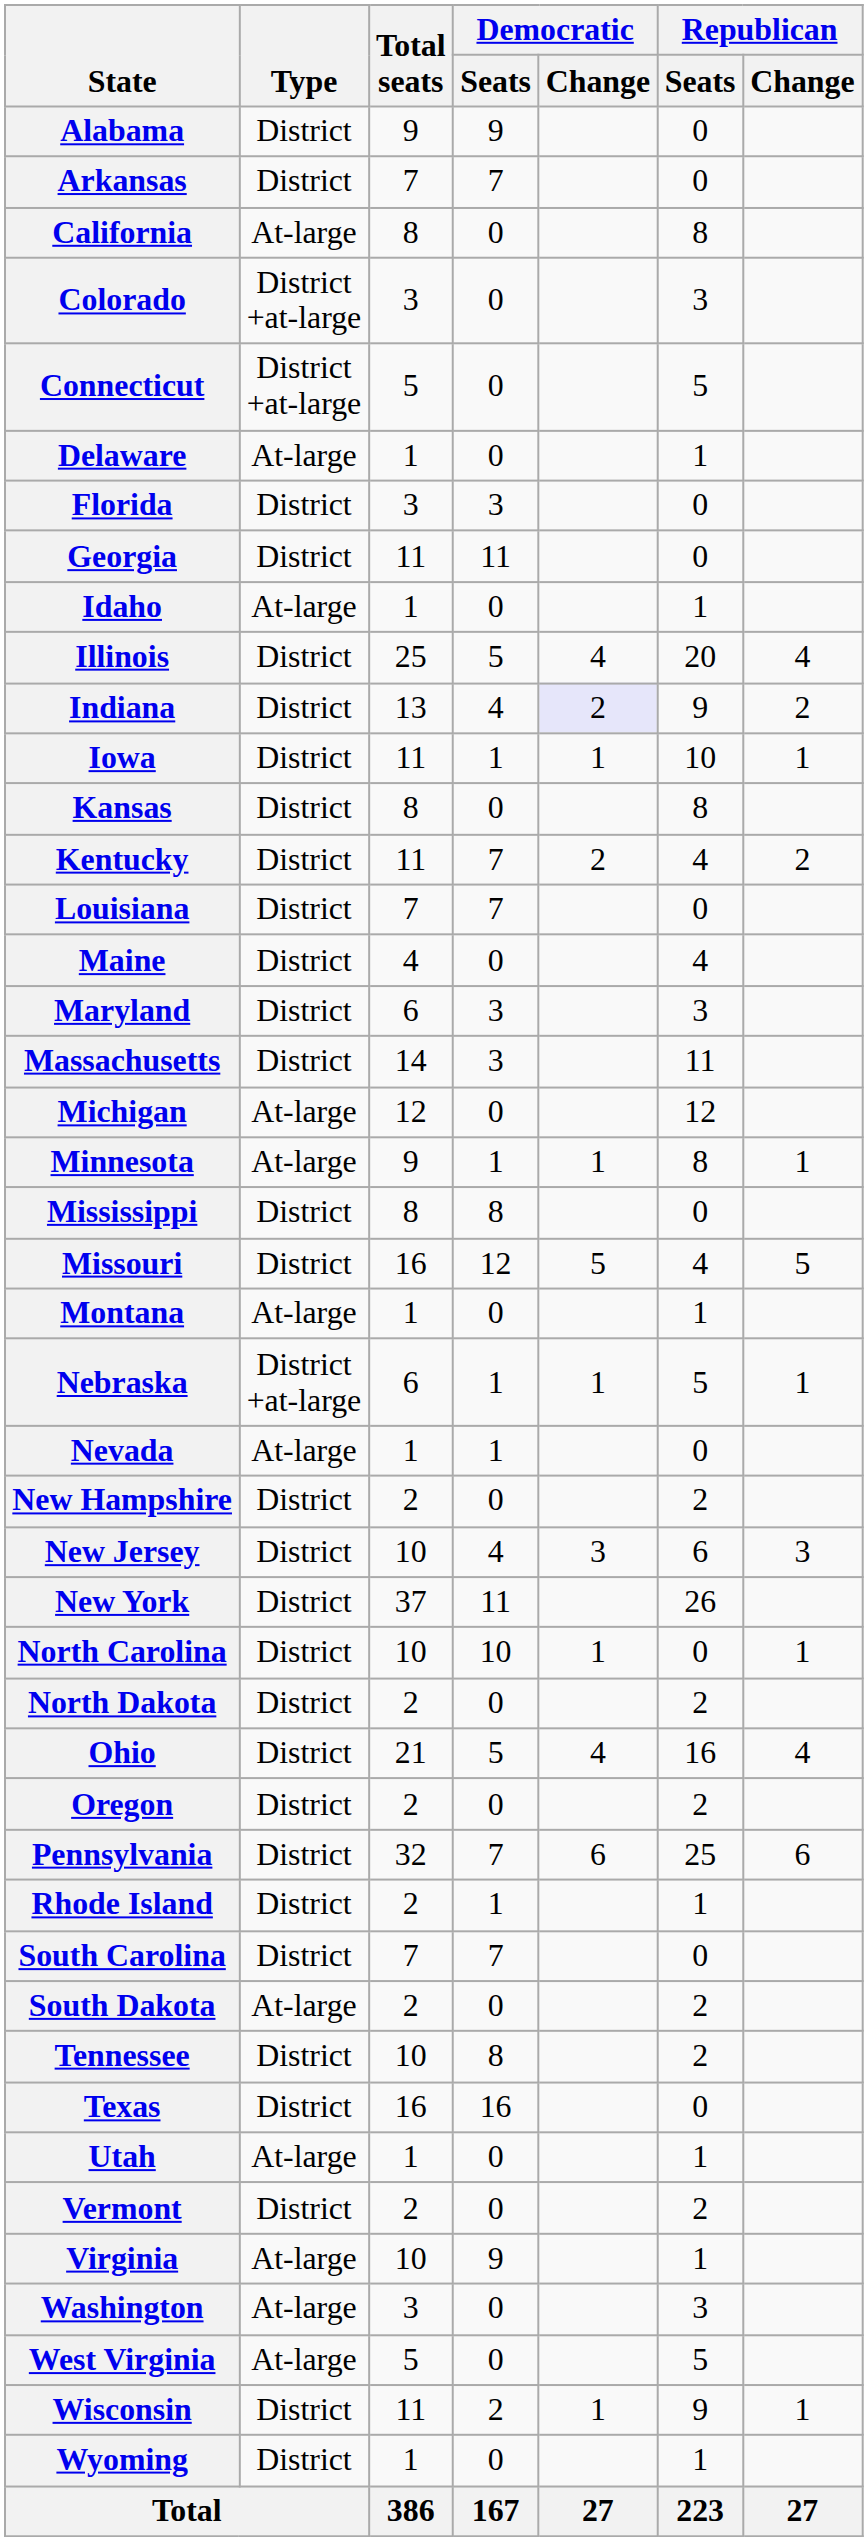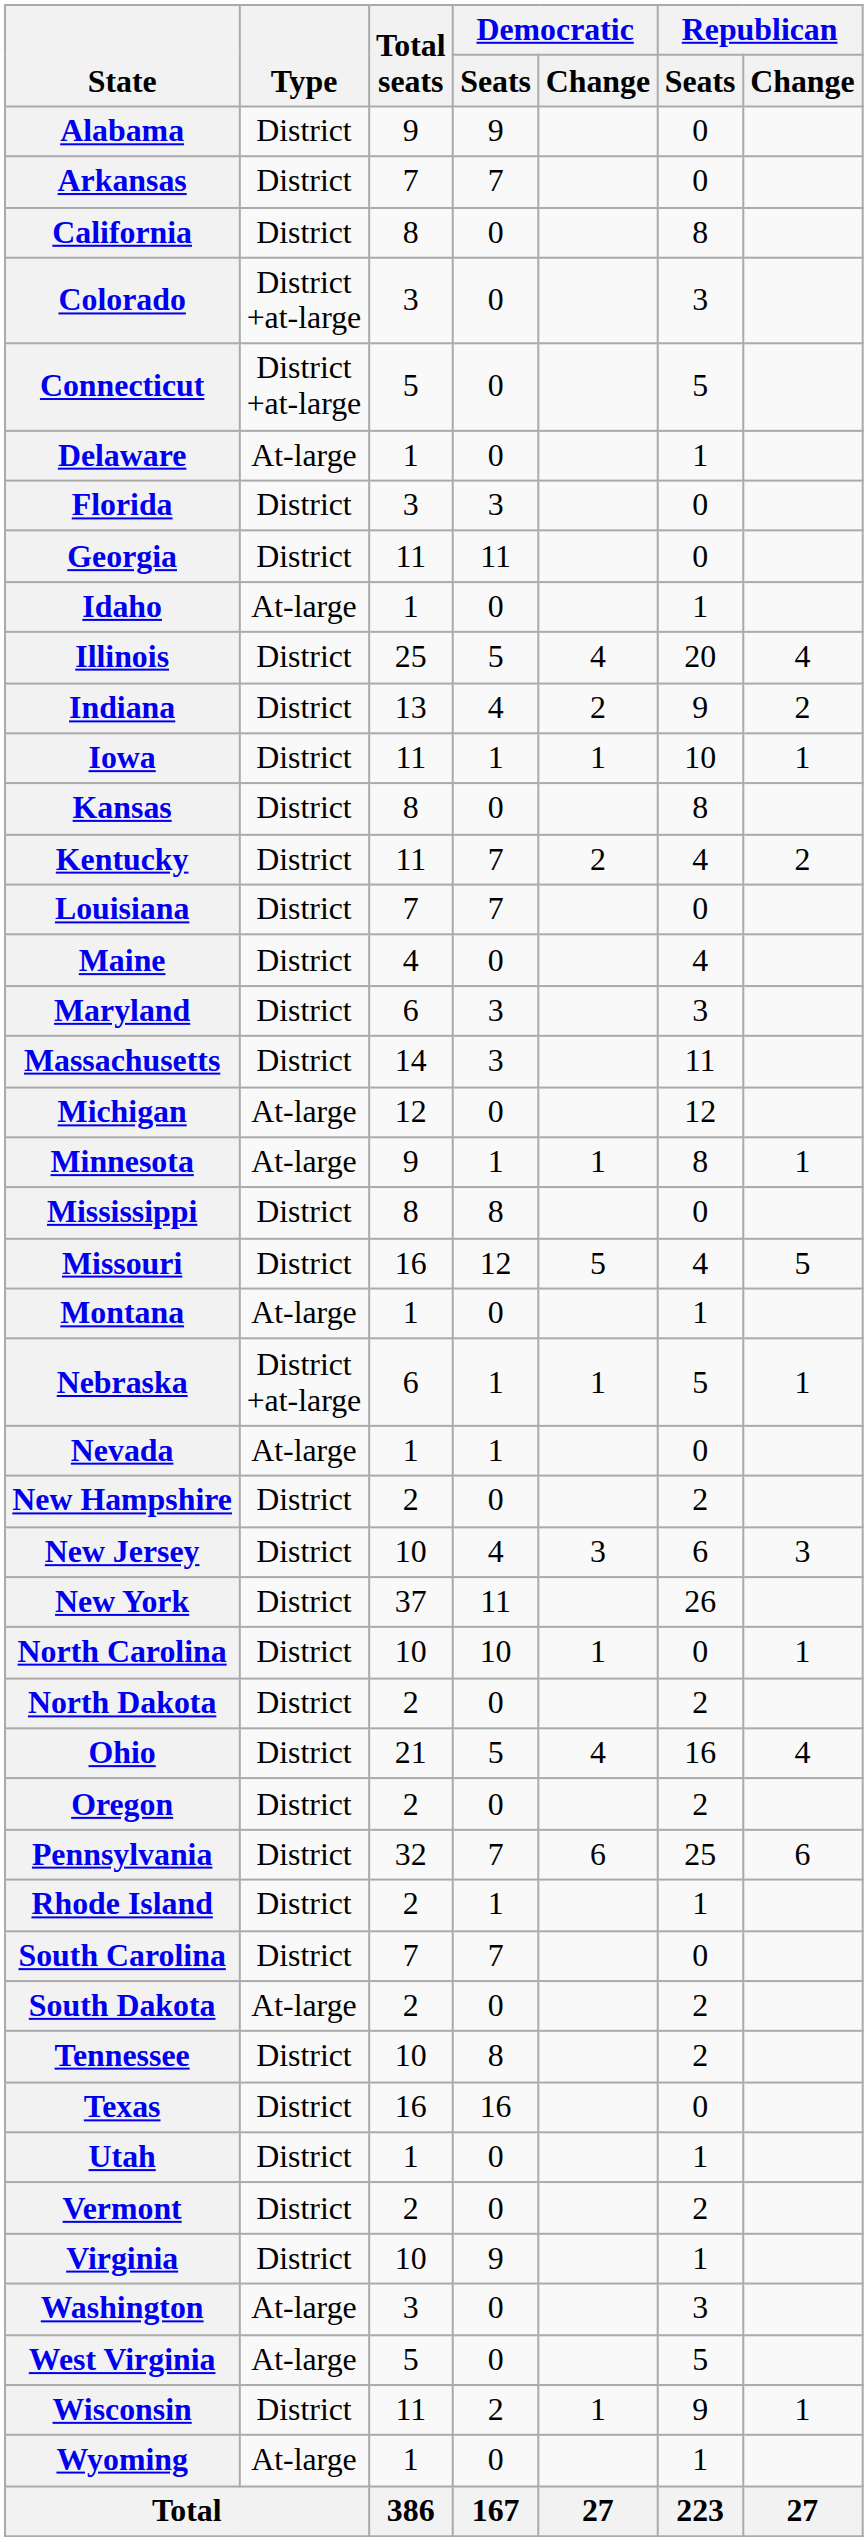California | Type: At-large -> District
Indiana | Democratic / Change: lavender background -> no background
Utah | Type: At-large -> District
Virginia | Type: At-large -> District
Wyoming | Type: District -> At-large
